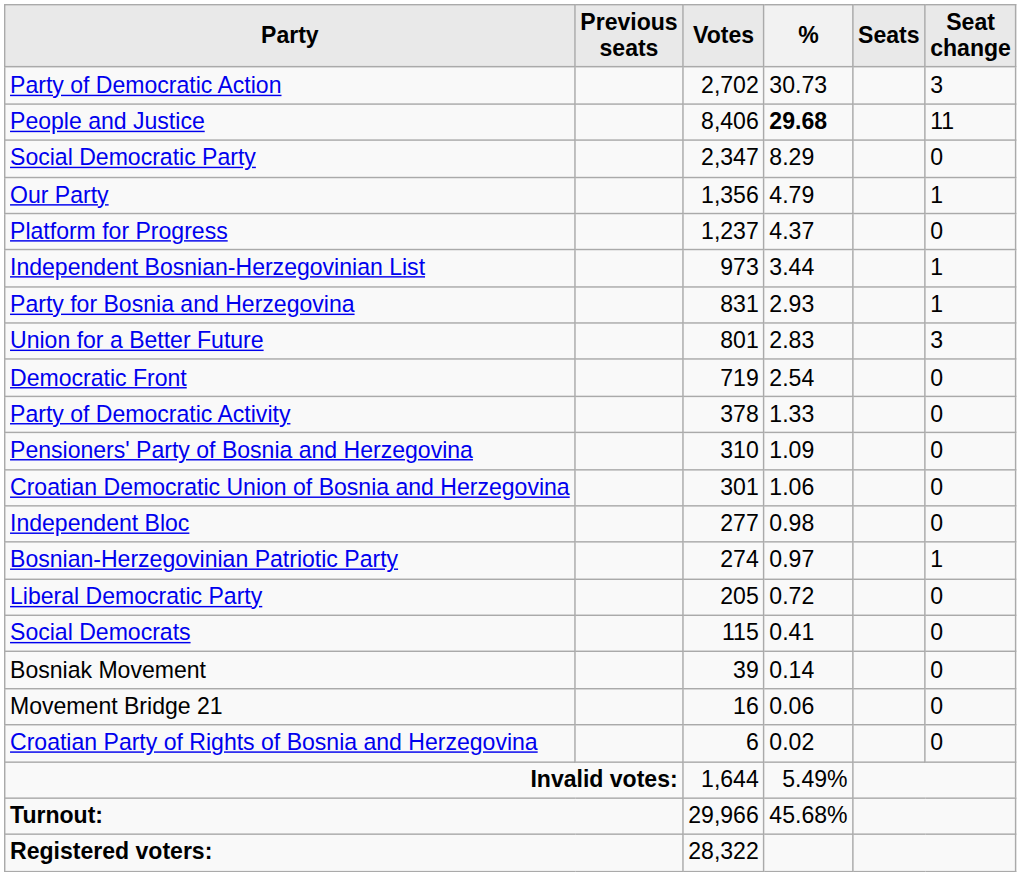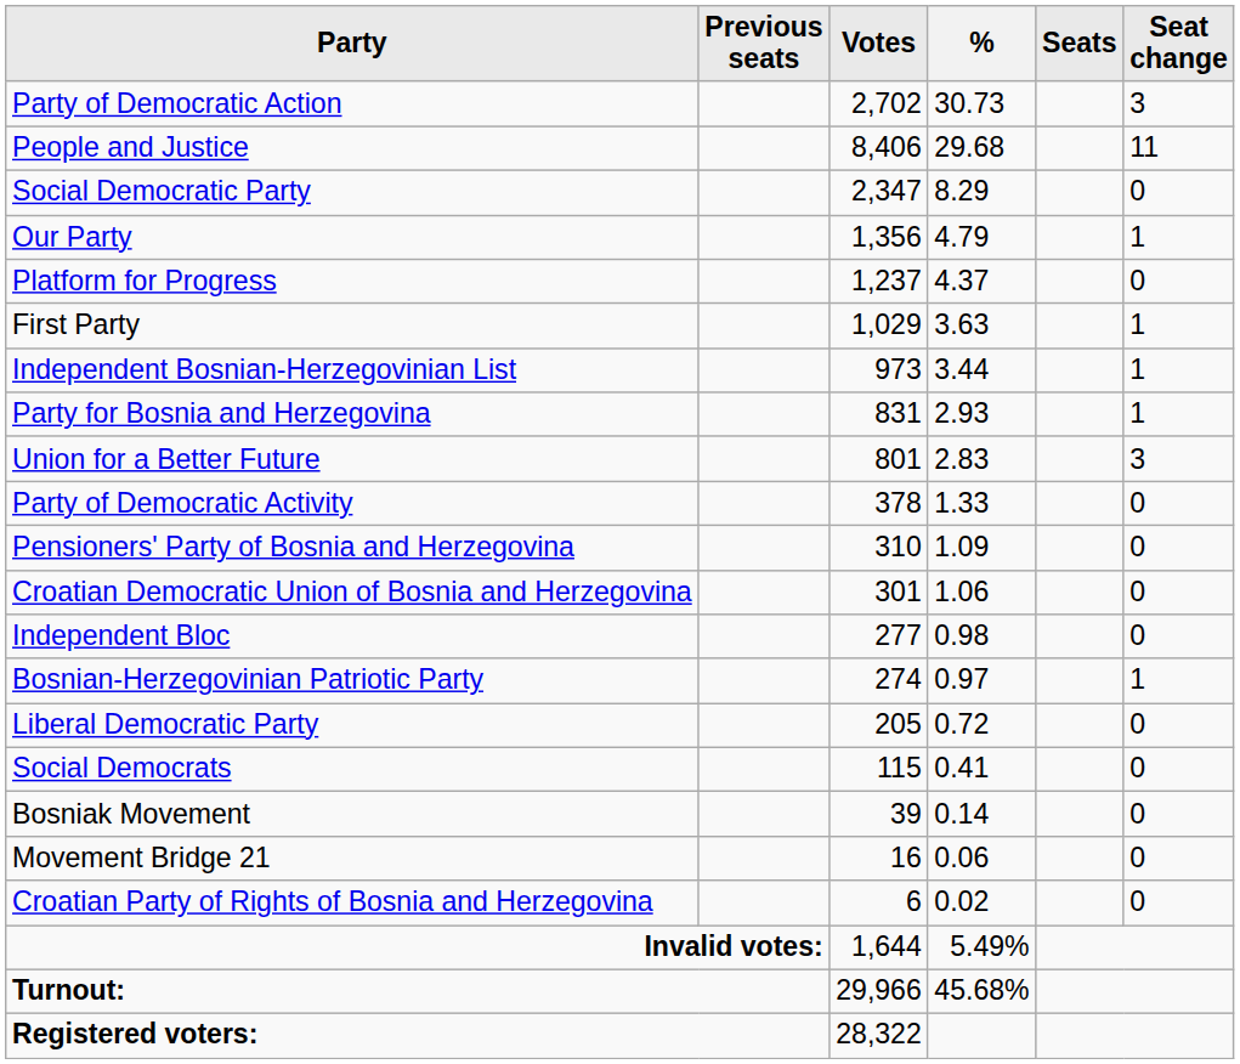People and Justice | %: bold -> normal
+ row: First Party | 1,029 | 3.63 | 1
- row: Democratic Front | 719 | 2.54 | 0
